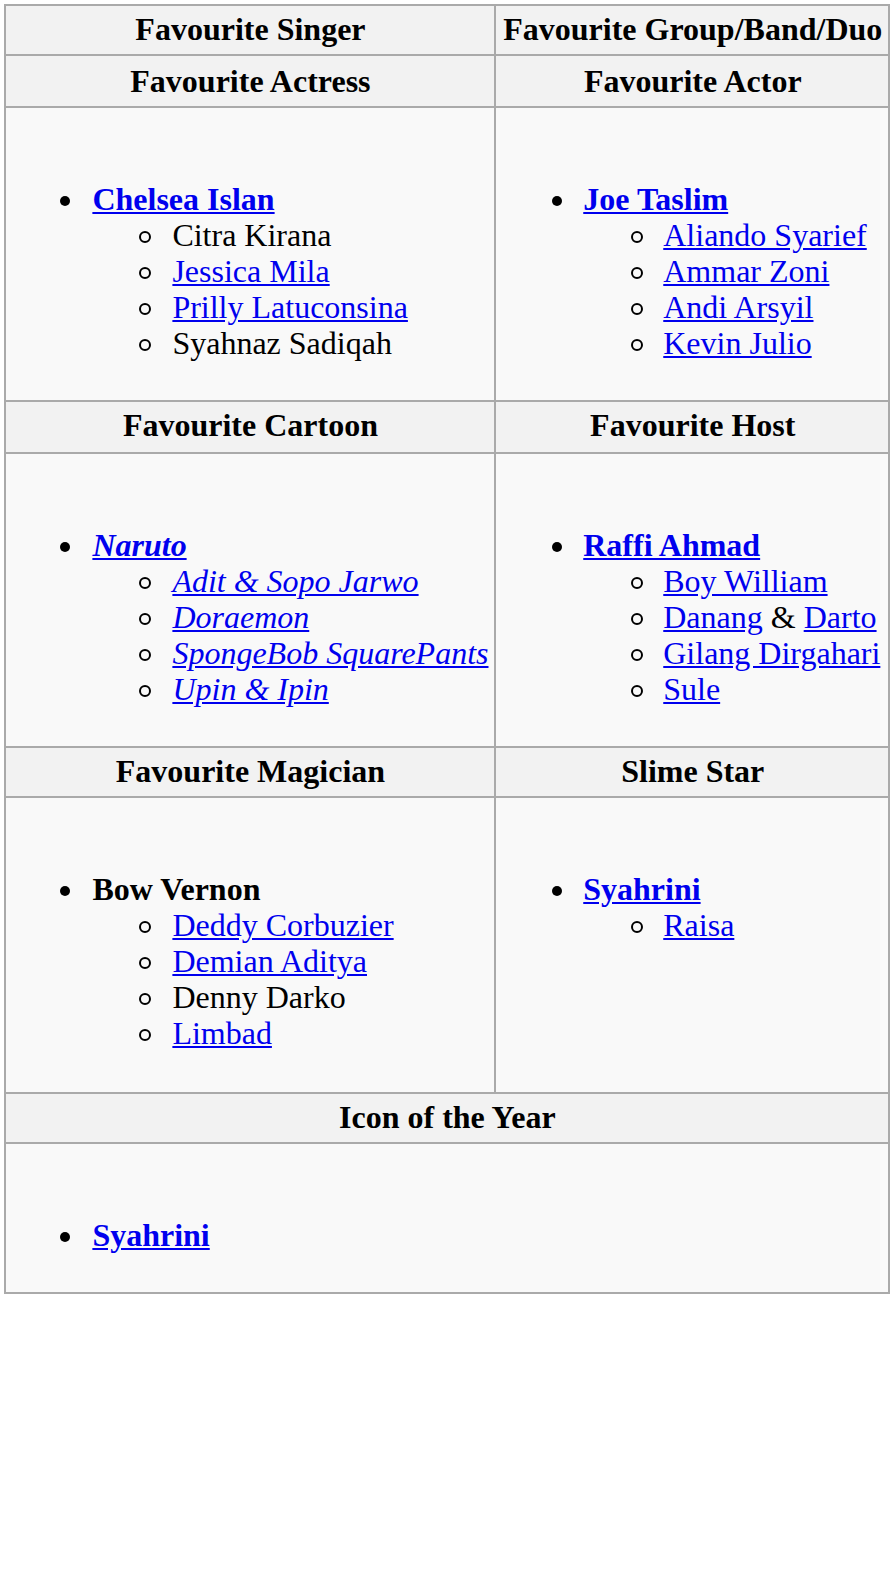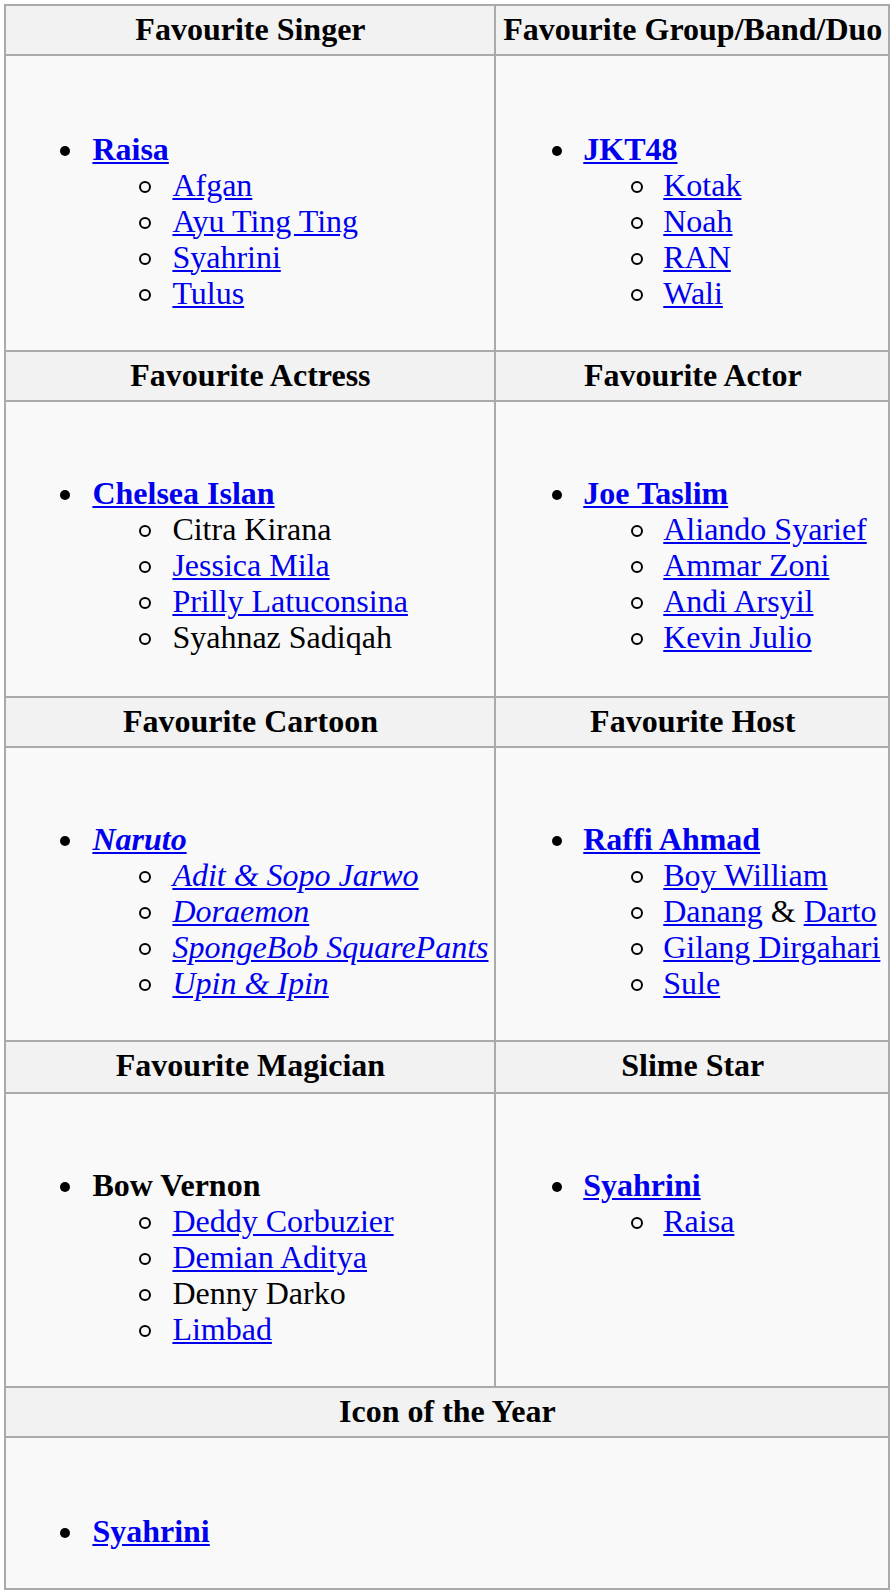+ row: Raisa Afgan Ayu Ting Ting Syahrini Tulus | JKT48 Kotak Noah RAN Wali
